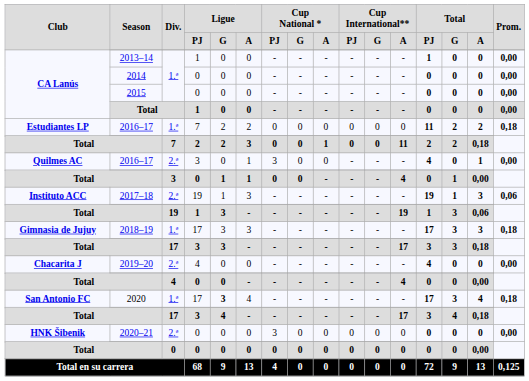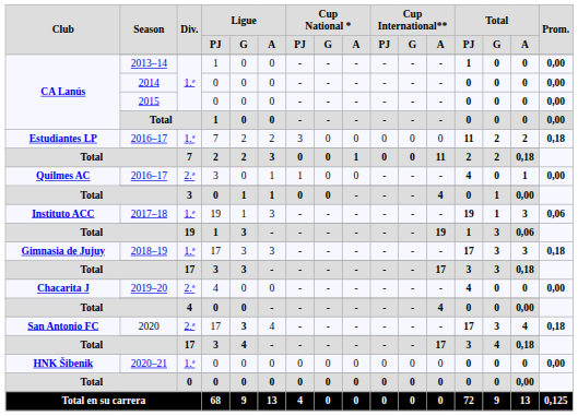Estudiantes LP / 2016–17 | Cup National * / PJ: 0 -> 3
Quilmes AC / 2016–17 | Cup National * / PJ: 3 -> 1
2017–18 | Div.: 2.ª -> 1.ª
2020 | Div.: 1.ª -> 2.ª
2020–21 | Div.: 2.ª -> 1.ª
2020–21 | Cup National * / PJ: 3 -> 0
